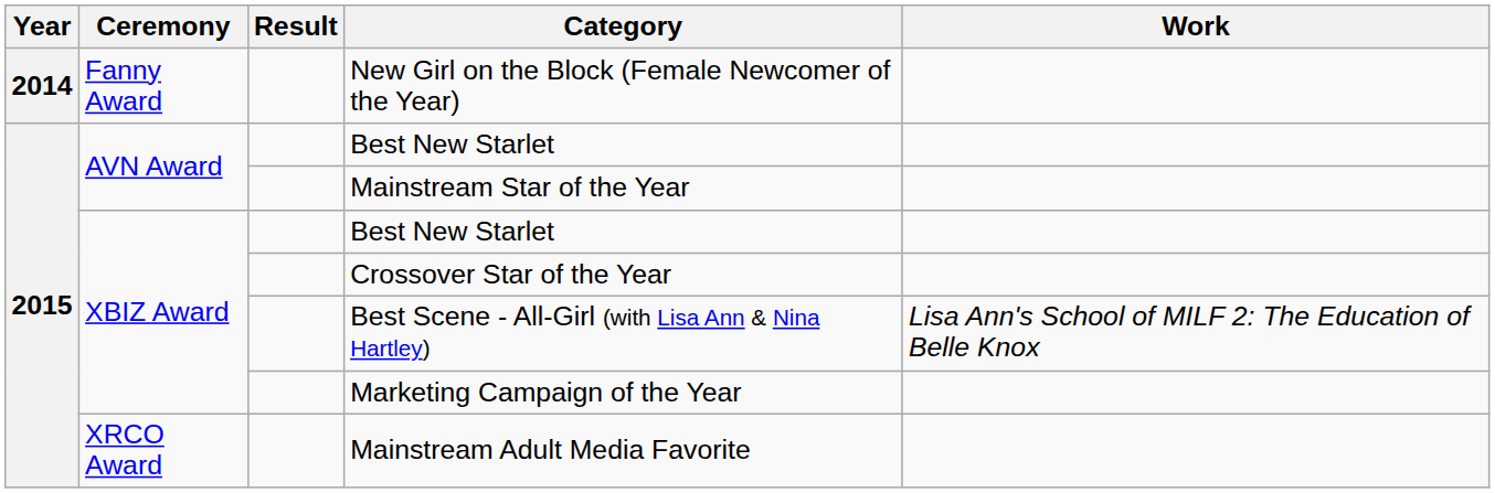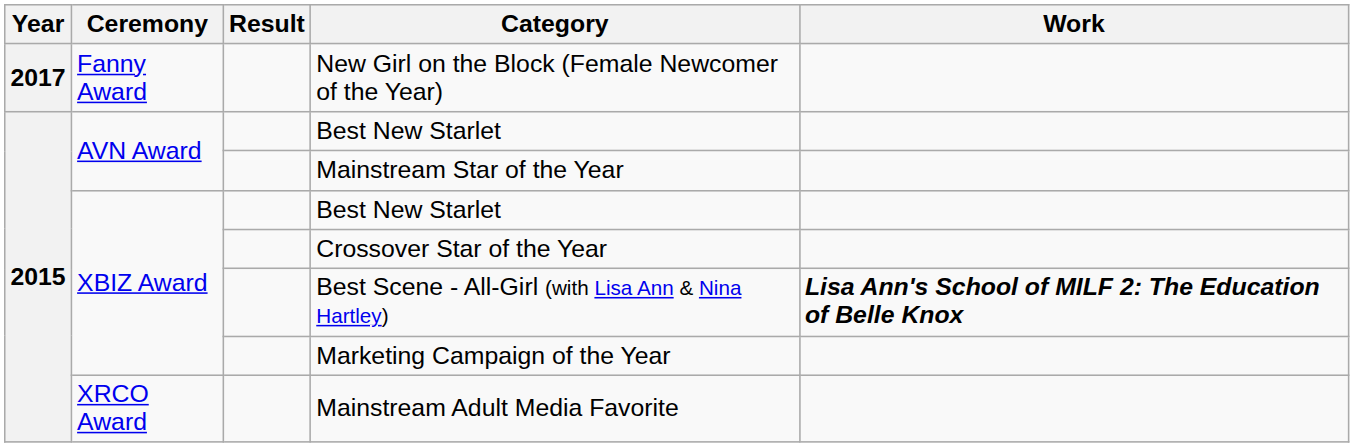New Girl on the Block (Female Newcomer of the Year) | Year: 2014 -> 2017
Best Scene - All-Girl (with Lisa Ann & Nina Hartley) | Work: normal -> bold
